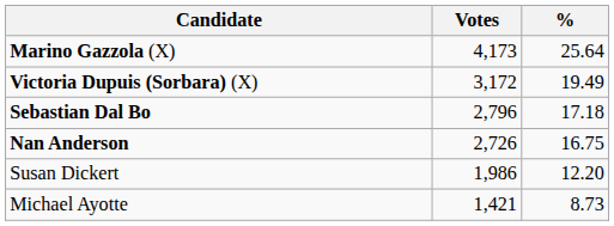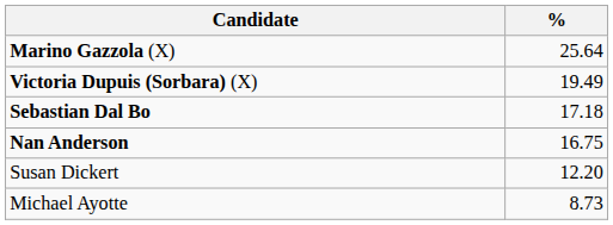- column: Votes | 4,173 | 3,172 | 2,796 | 2,726 | 1,986 | 1,421
